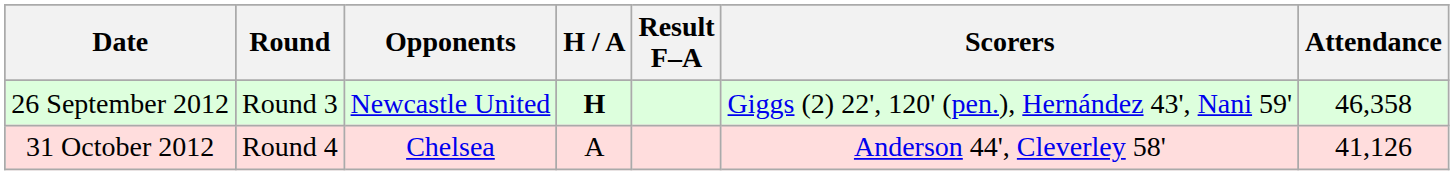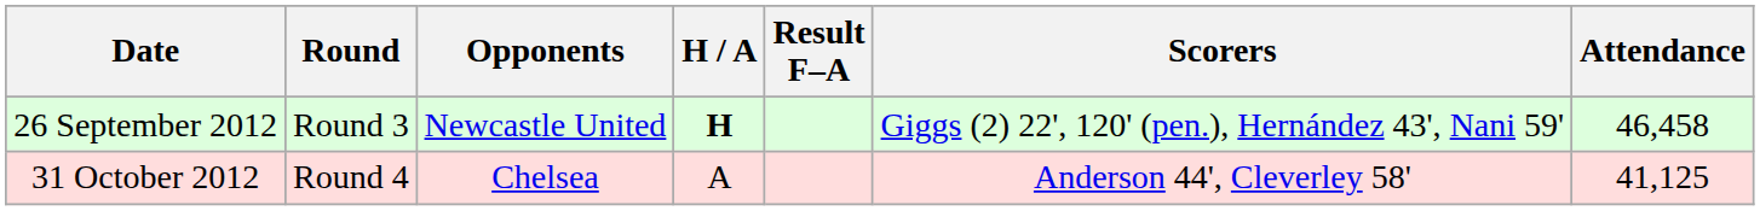26 September 2012 | Attendance: 46,358 -> 46,458
31 October 2012 | Attendance: 41,126 -> 41,125
